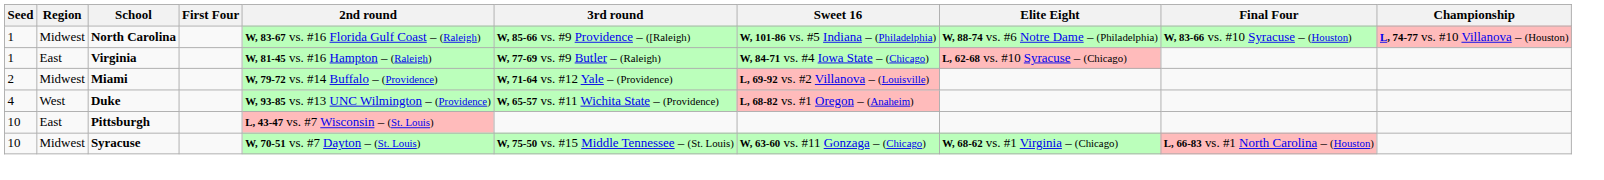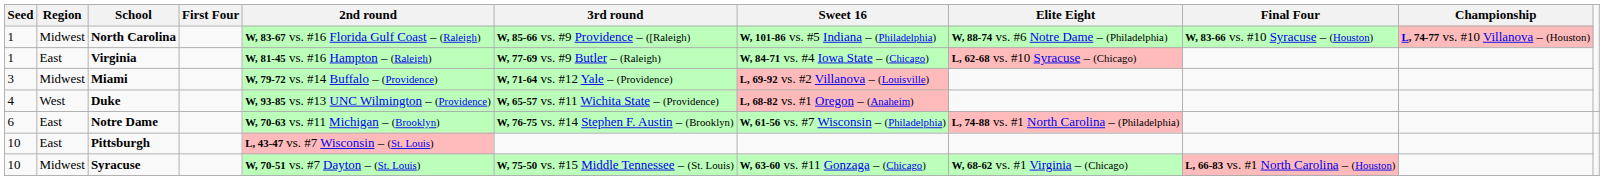Miami | Seed: 2 -> 3
+ row: 6 | East | Notre Dame | W, 70-63 vs. #11 Michigan – (Brooklyn) | W, 76-75 vs. #14 Stephen F. Austin – (Brooklyn) | W, 61-56 vs. #7 Wisconsin – (Philadelphia) | L, 74-88 vs. #1 North Carolina – (Philadelphia)
